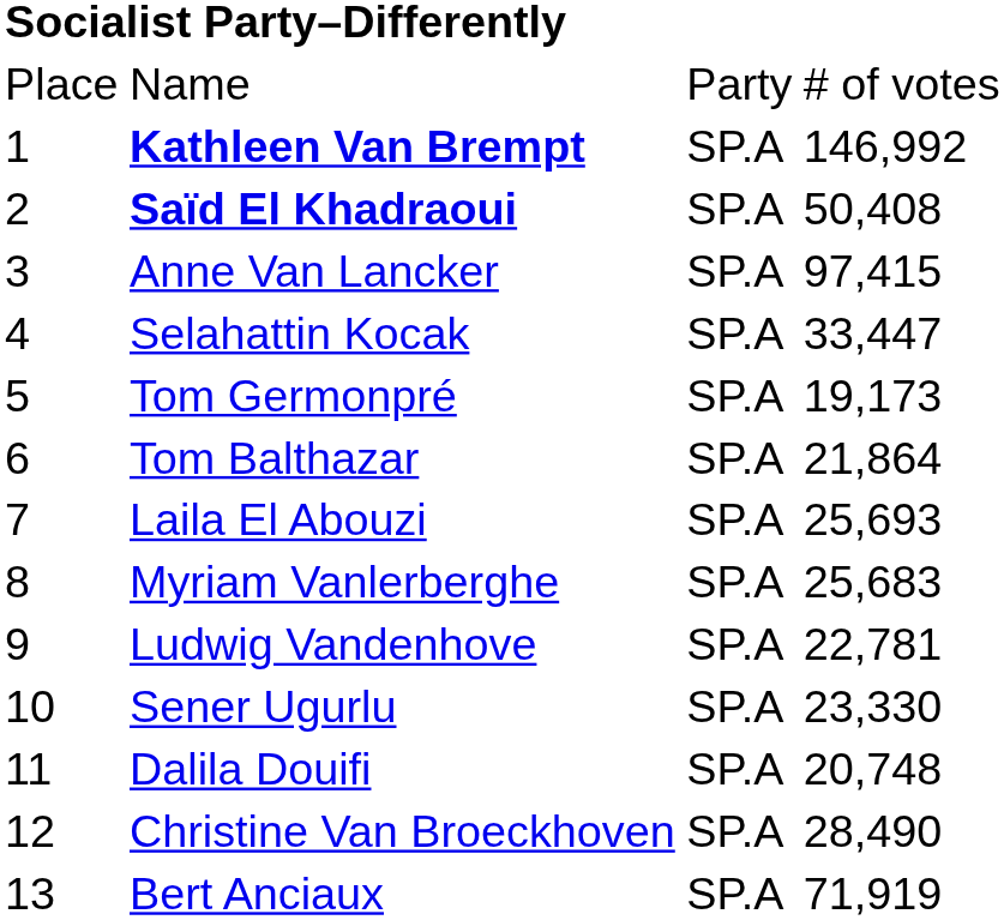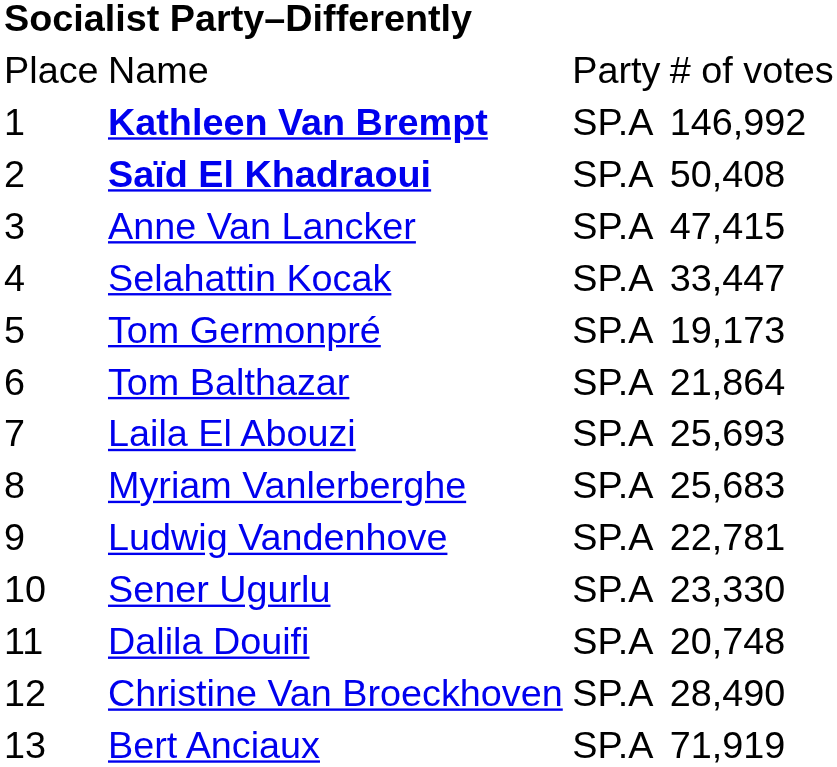Anne Van Lancker | column 4: 97,415 -> 47,415
